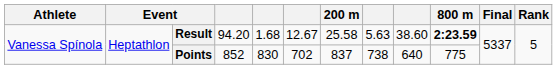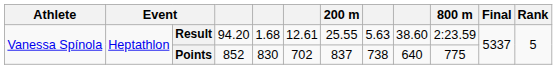Result | column 6: 12.67 -> 12.61
Result | 200 m: 25.58 -> 25.55
Result | 800 m: bold -> normal
